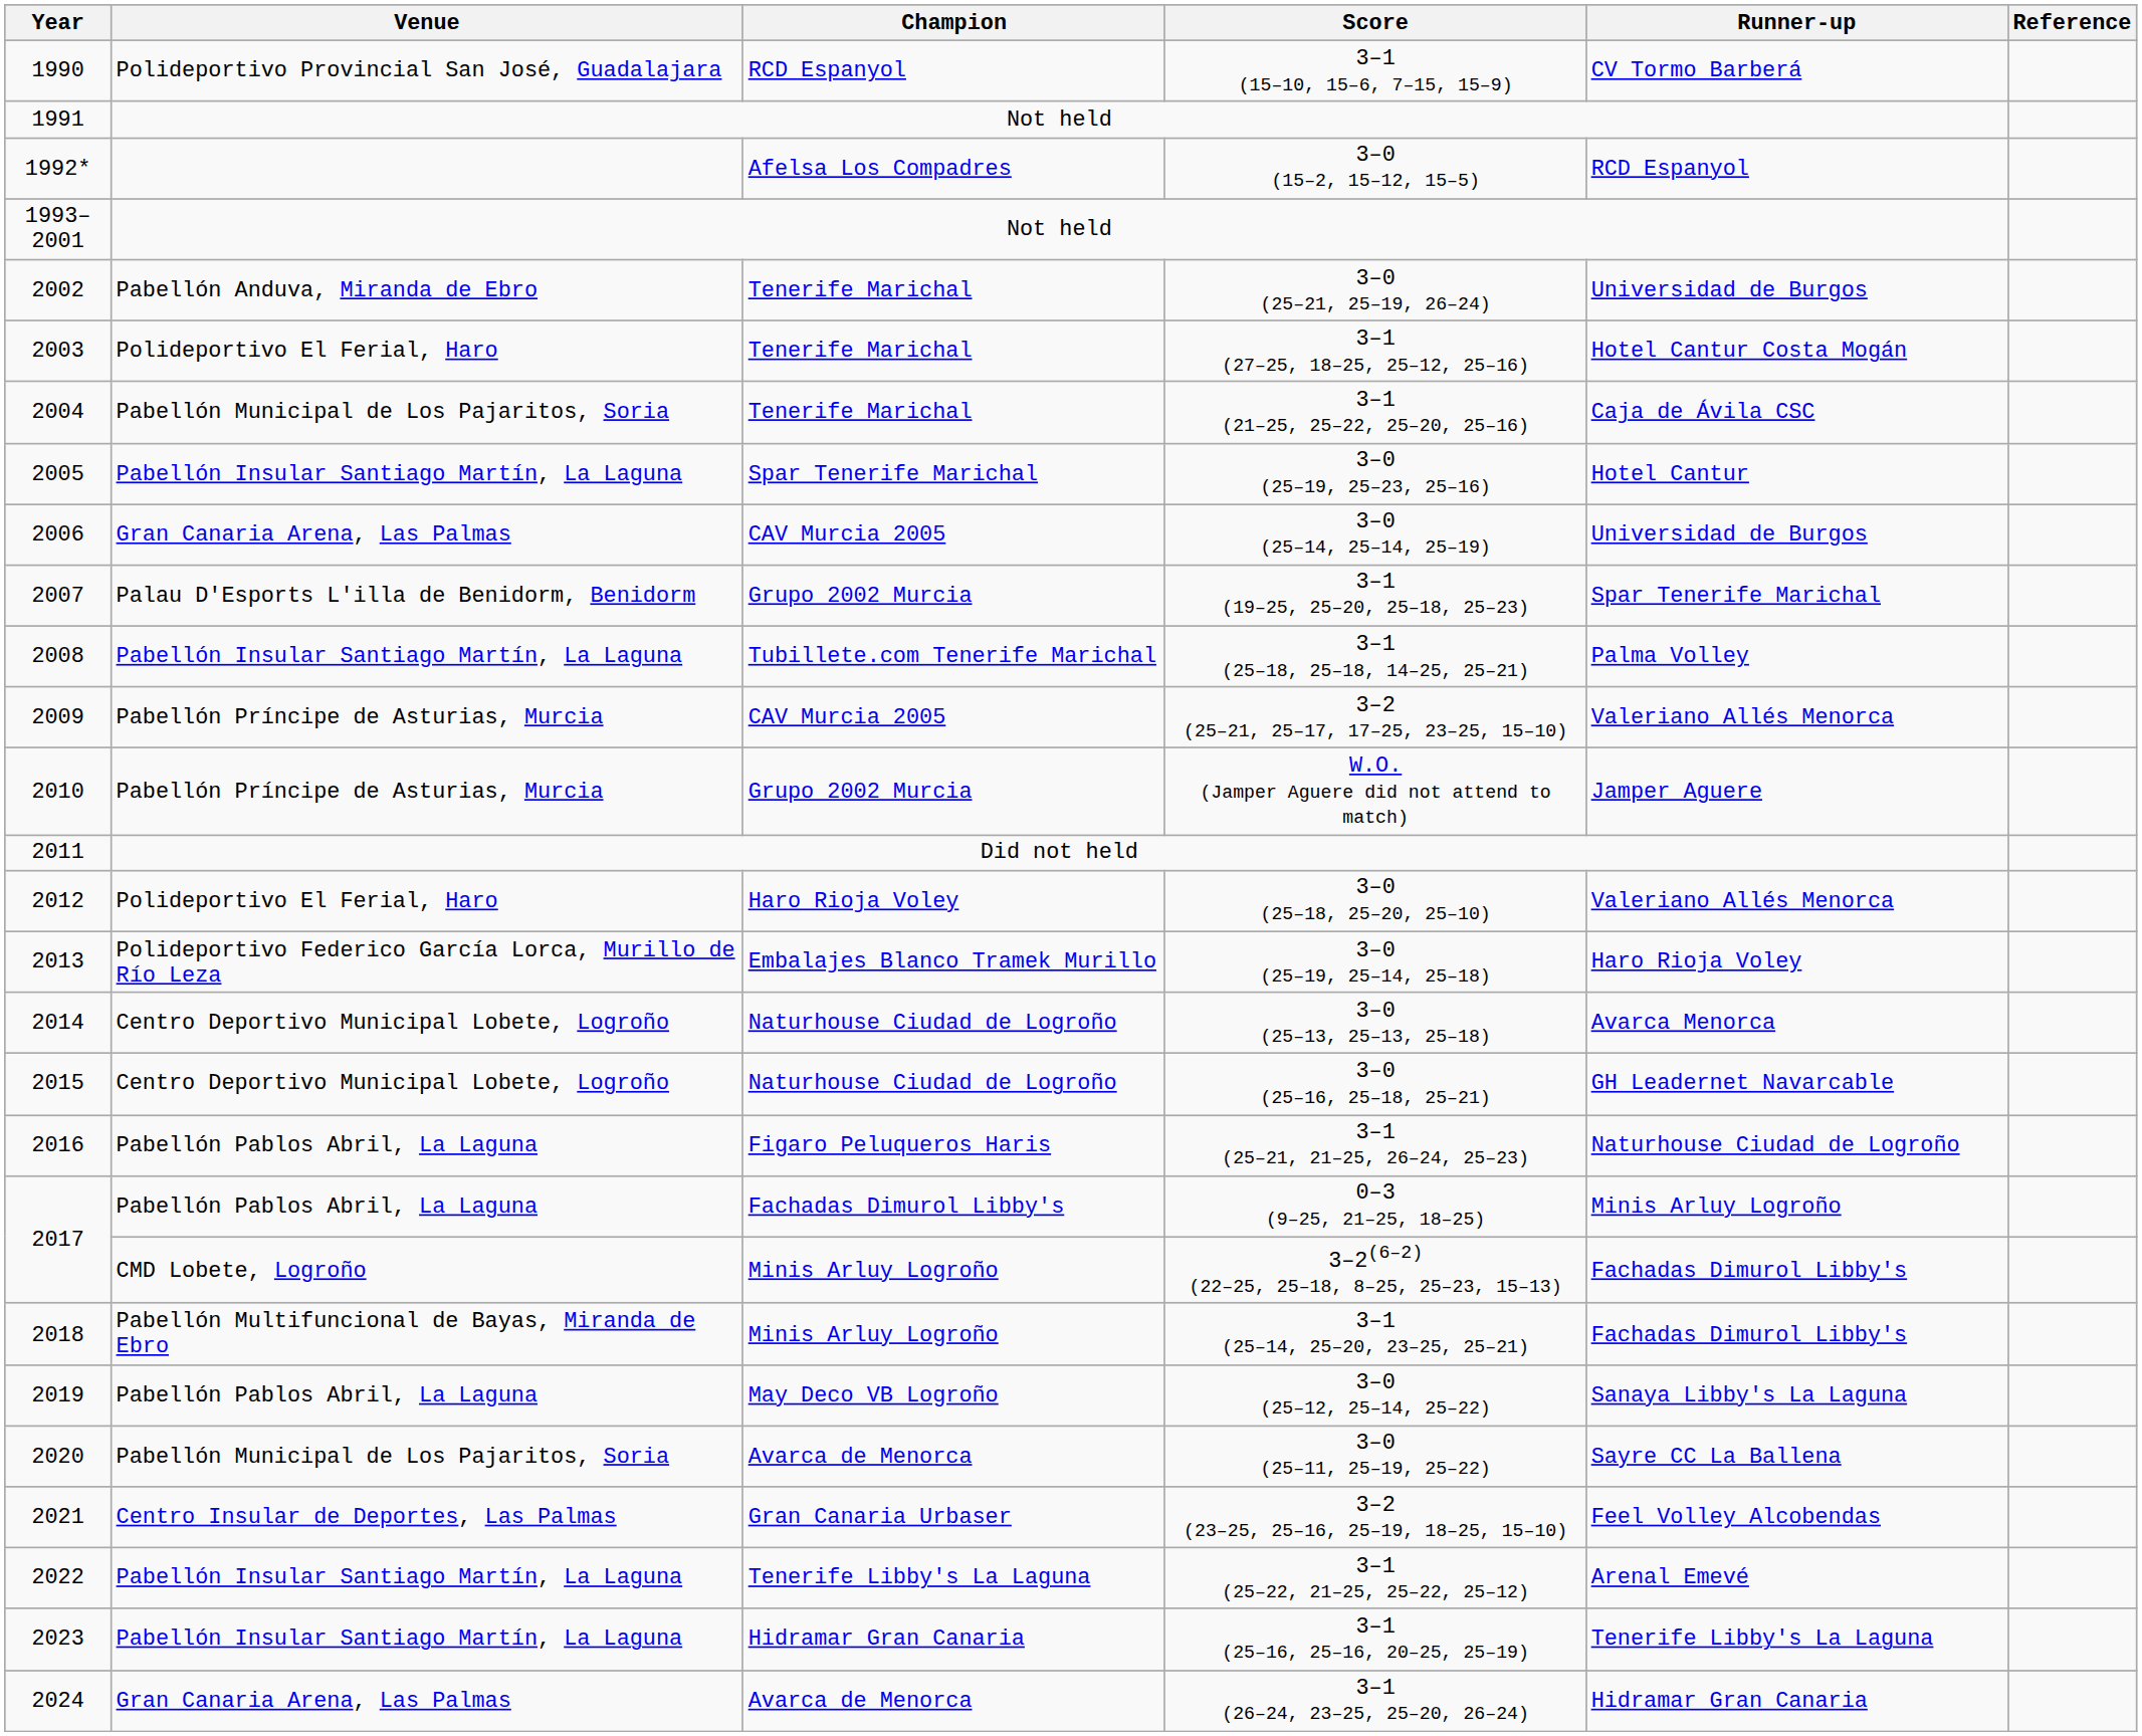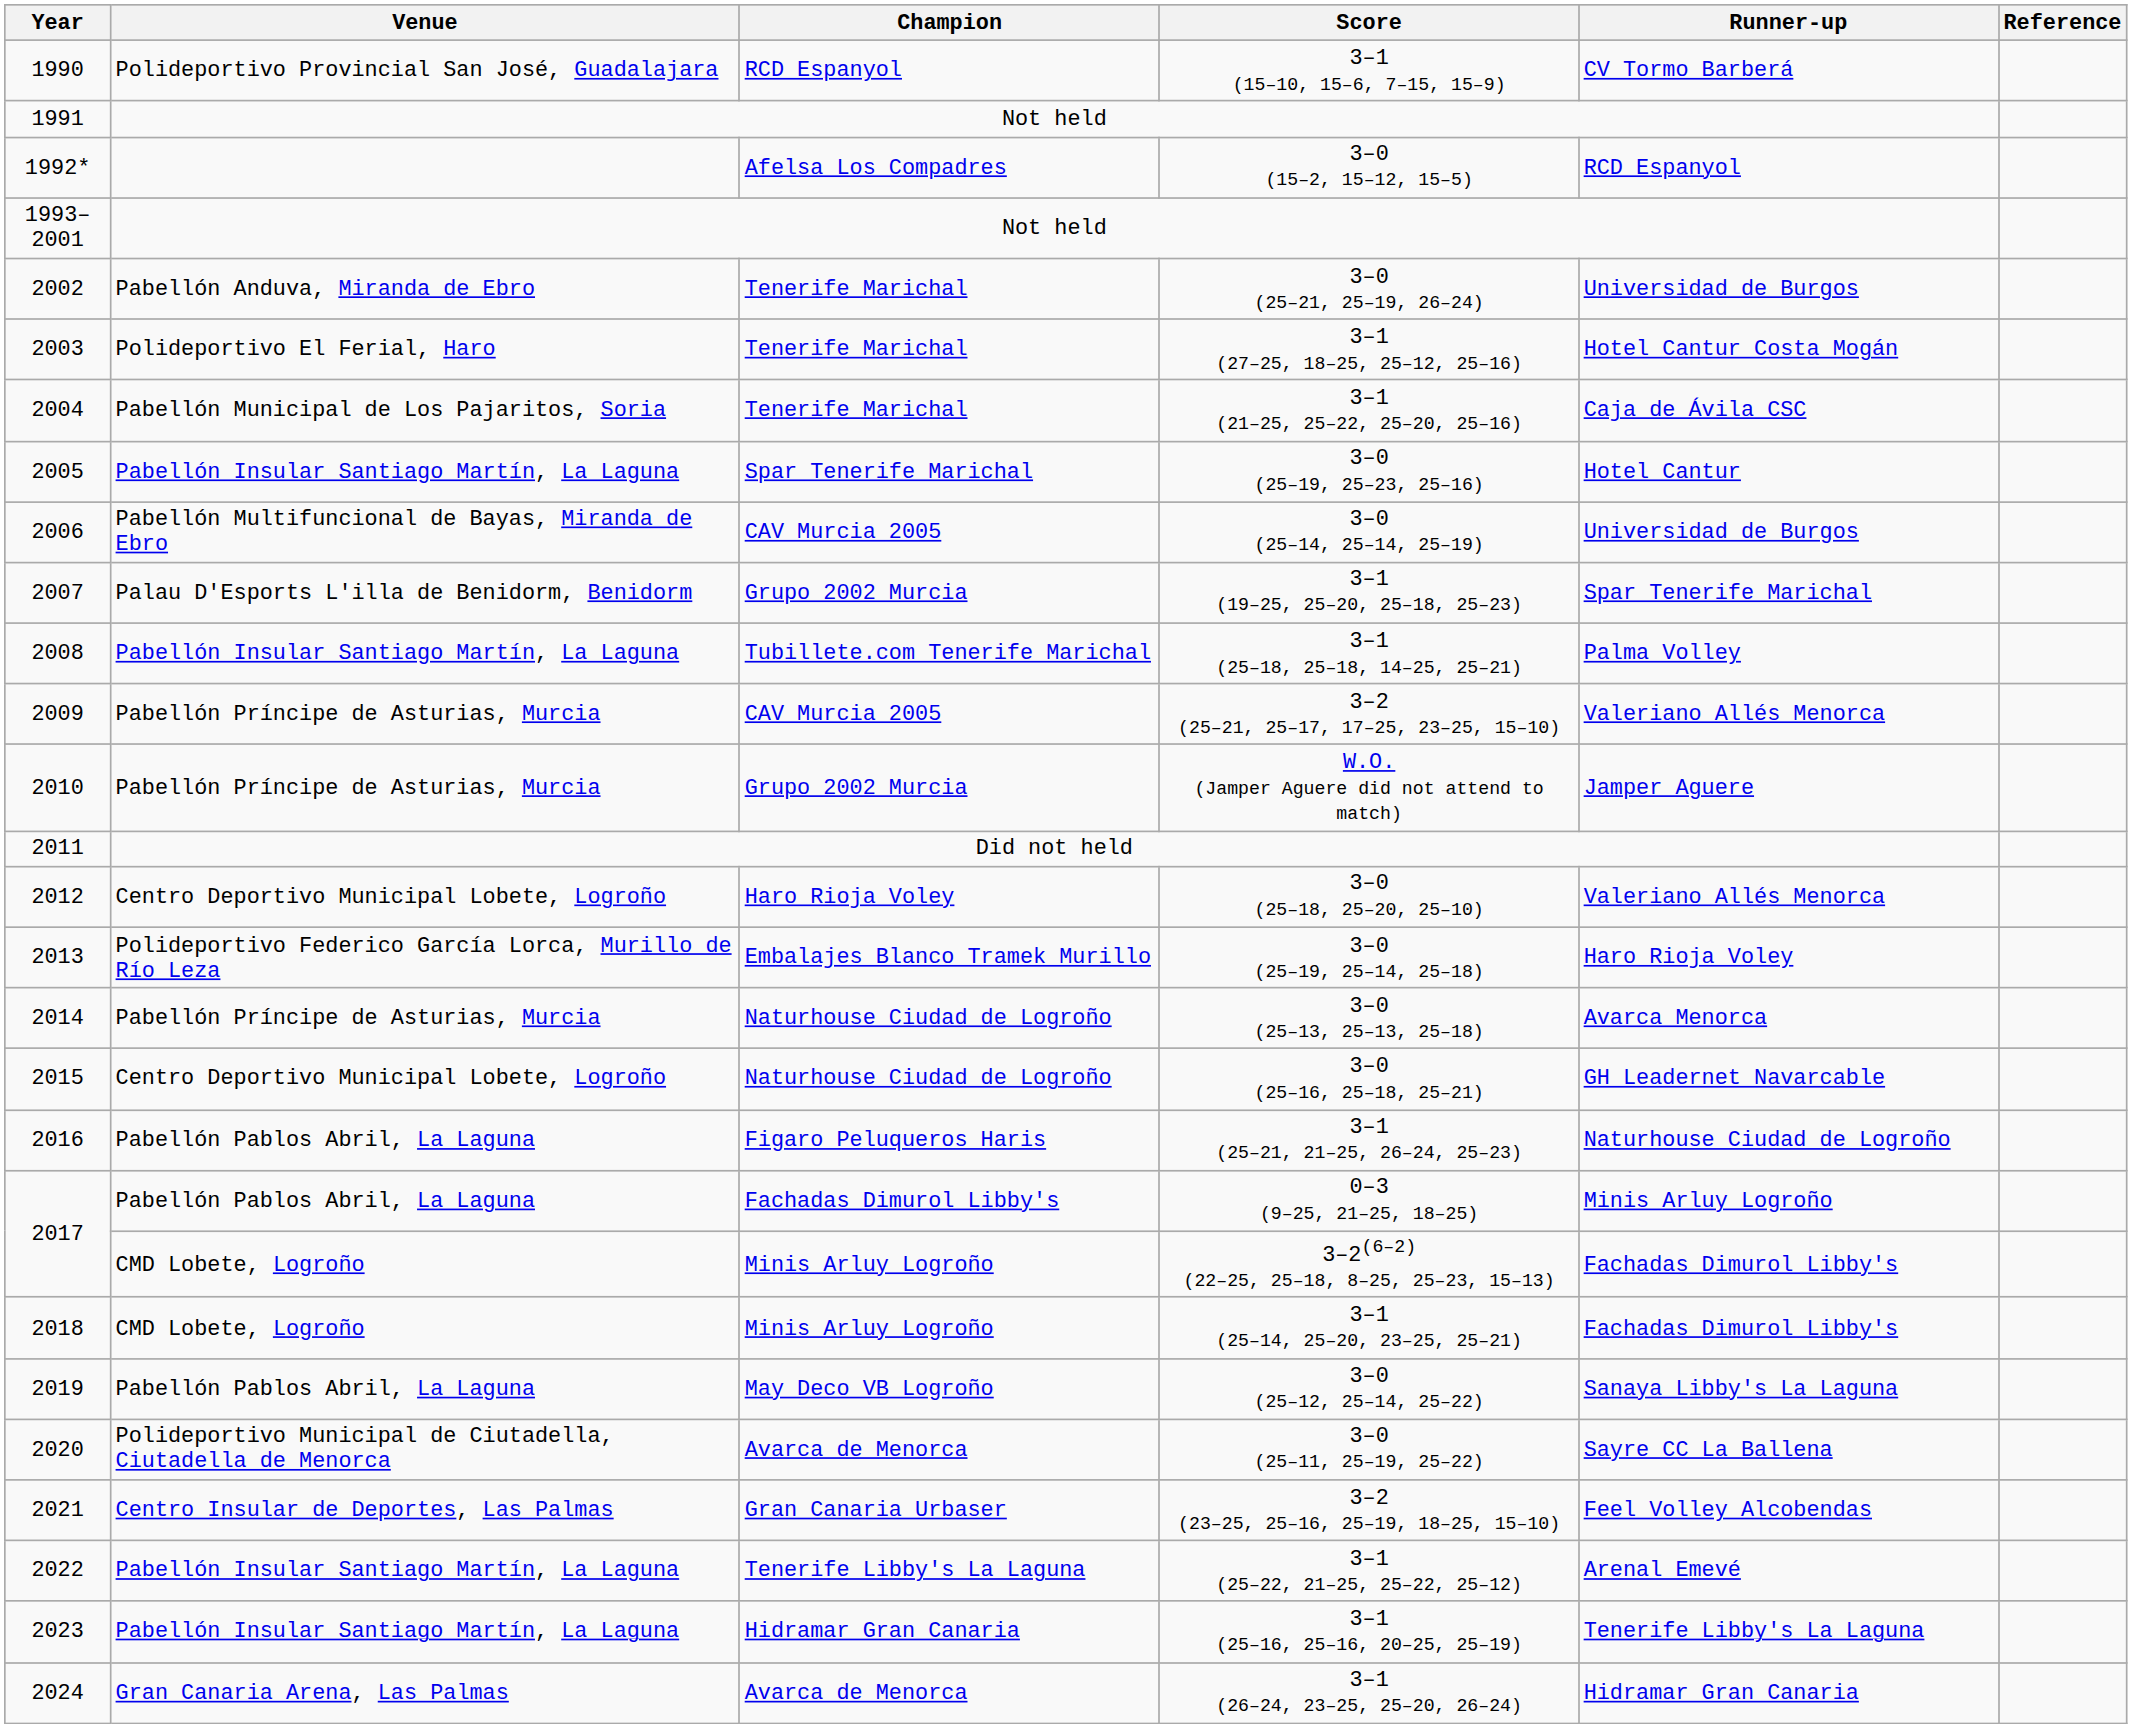2006 | Venue: Gran Canaria Arena, Las Palmas -> Pabellón Multifuncional de Bayas, Miranda de Ebro
2012 | Venue: Polideportivo El Ferial, Haro -> Centro Deportivo Municipal Lobete, Logroño
2014 | Venue: Centro Deportivo Municipal Lobete, Logroño -> Pabellón Príncipe de Asturias, Murcia
2018 | Venue: Pabellón Multifuncional de Bayas, Miranda de Ebro -> CMD Lobete, Logroño
2020 | Venue: Pabellón Municipal de Los Pajaritos, Soria -> Polideportivo Municipal de Ciutadella, Ciutadella de Menorca
